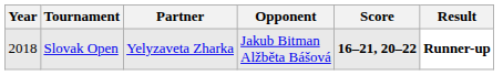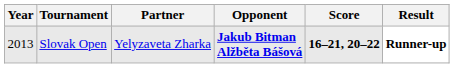Slovak Open | Year: 2018 -> 2013
Slovak Open | Opponent: normal -> bold
